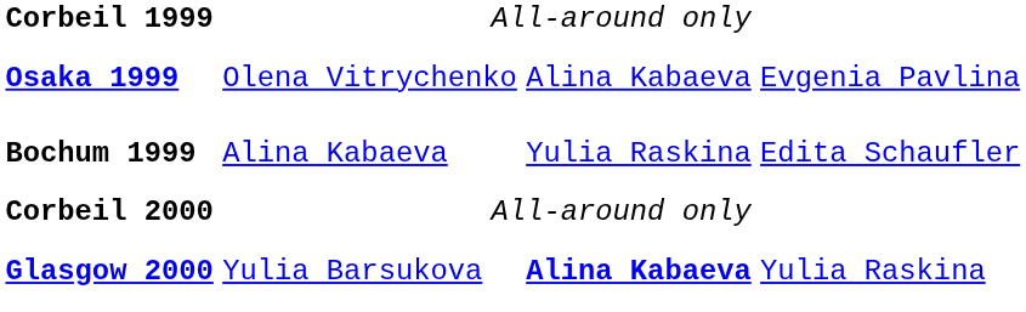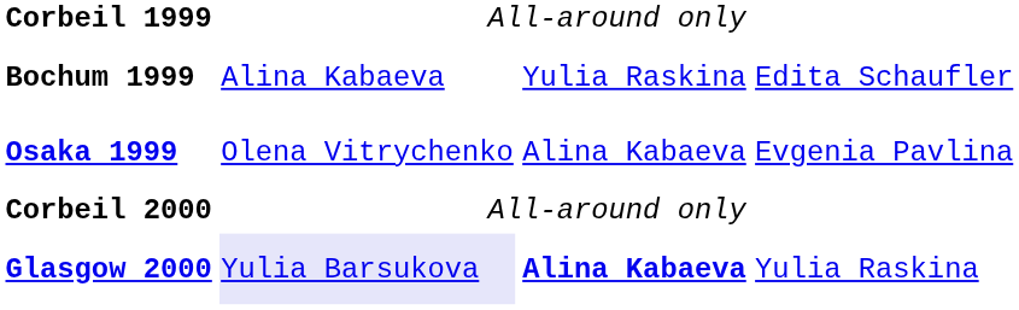rows swapped: Bochum 1999 <-> Osaka 1999
Glasgow 2000 | column 2: no background -> lavender background
